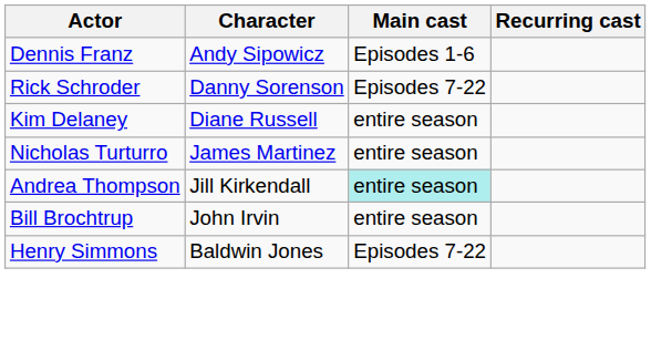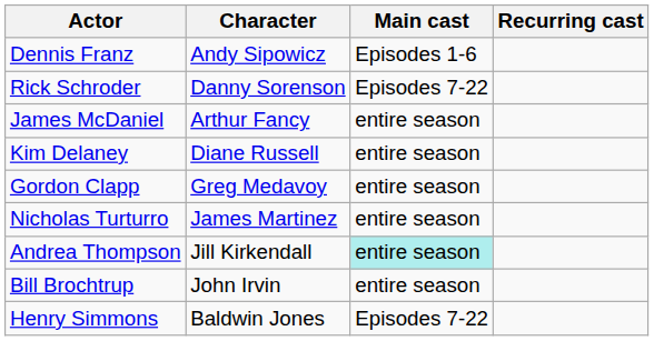+ row: James McDaniel | Arthur Fancy | entire season
+ row: Gordon Clapp | Greg Medavoy | entire season
